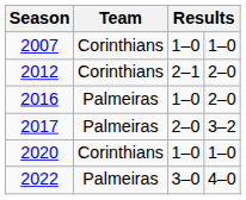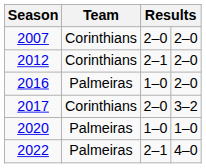2007 | column 3: 1–0 -> 2–0
2007 | column 4: 1–0 -> 2–0
2017 | Team: Palmeiras -> Corinthians
2020 | Team: Corinthians -> Palmeiras
2022 | column 3: 3–0 -> 2–1
